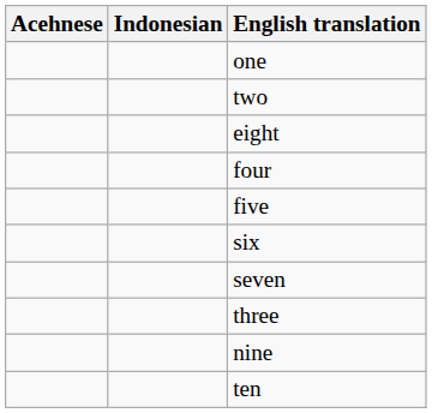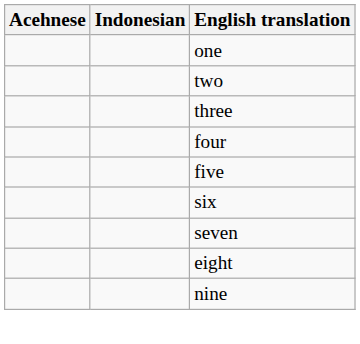rows swapped: three <-> eight
- row: ten
